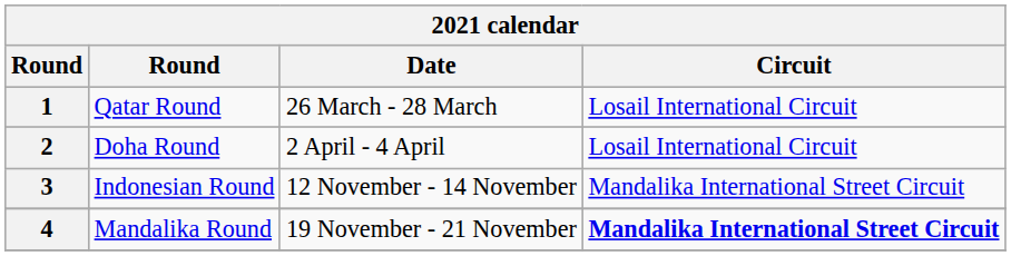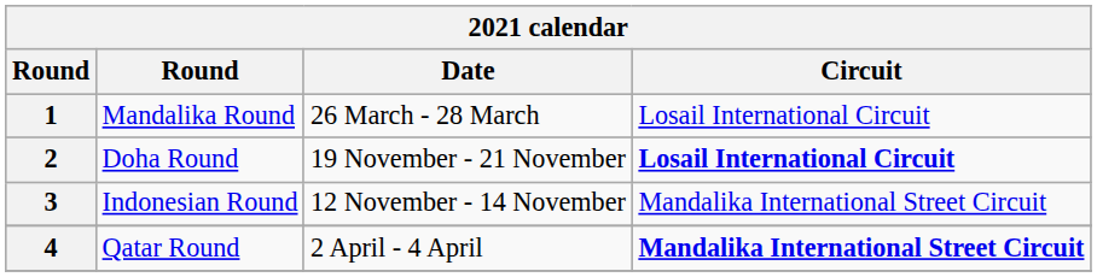1 | column 2: Qatar Round -> Mandalika Round
2 | Date: 2 April - 4 April -> 19 November - 21 November
2 | Circuit: normal -> bold
4 | column 2: Mandalika Round -> Qatar Round
4 | Date: 19 November - 21 November -> 2 April - 4 April
